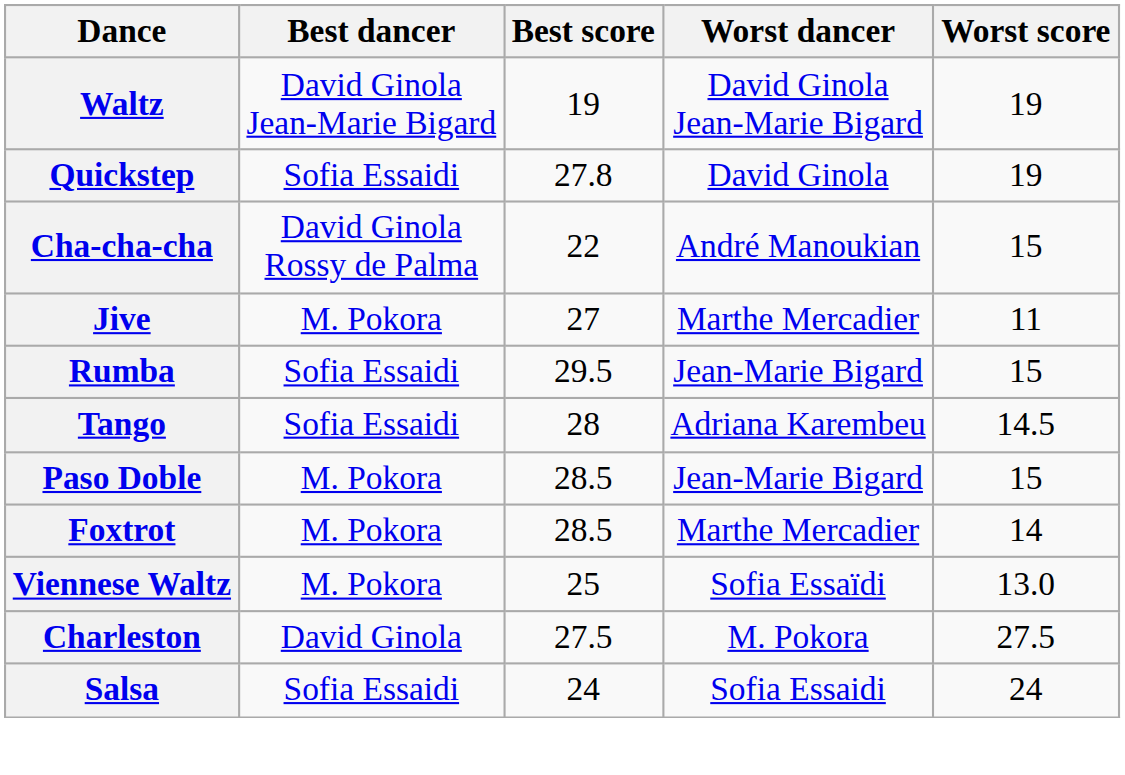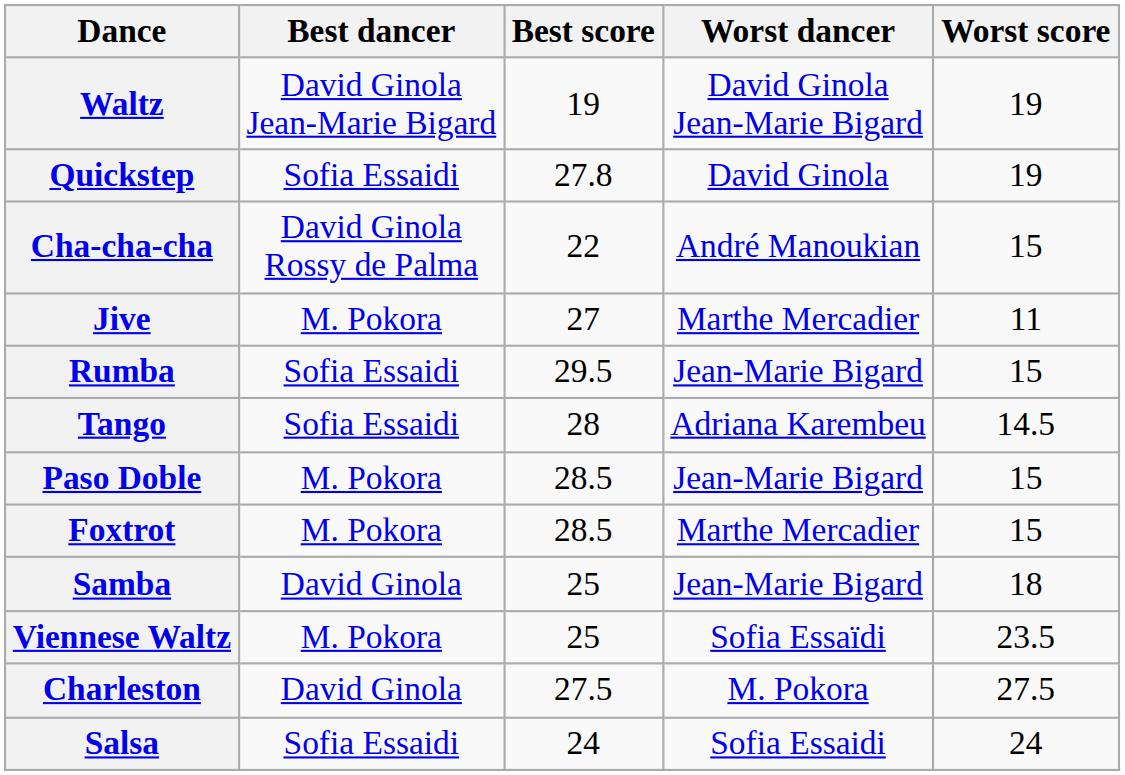Foxtrot | Worst score: 14 -> 15
+ row: Samba | David Ginola | 25 | Jean-Marie Bigard | 18
Viennese Waltz | Worst score: 13.0 -> 23.5
